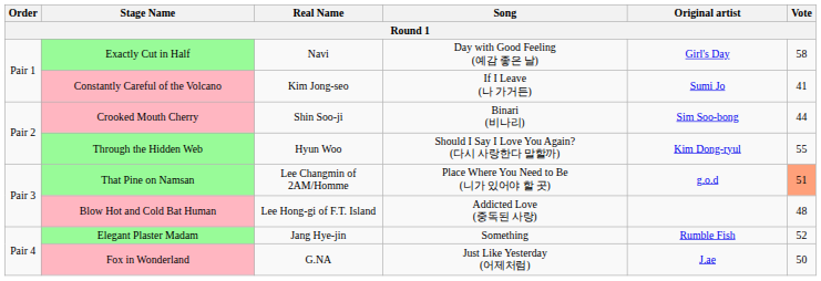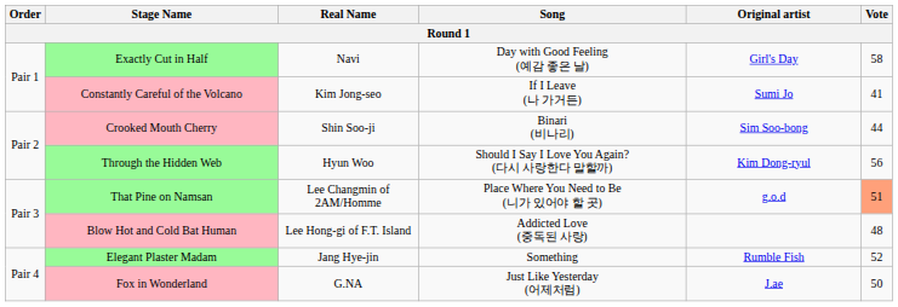Through the Hidden Web | Vote: 55 -> 56
